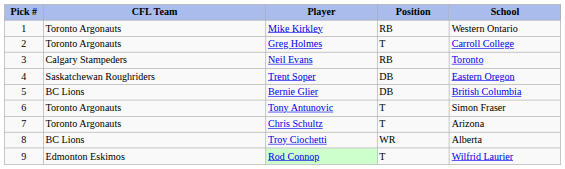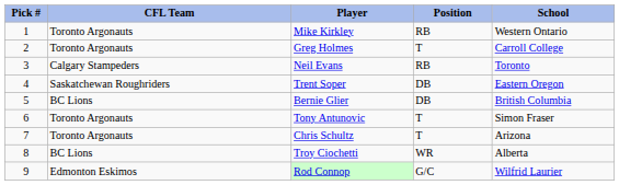Rod Connop | Position: T -> G/C
